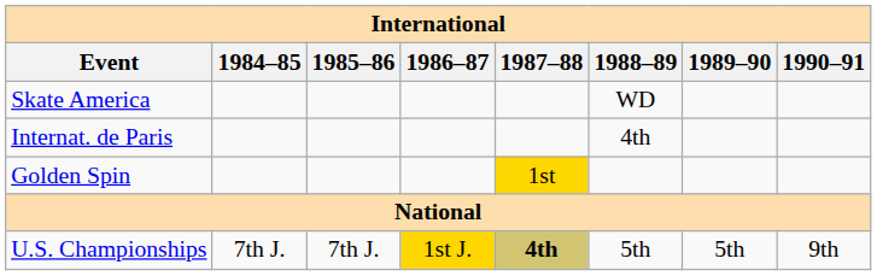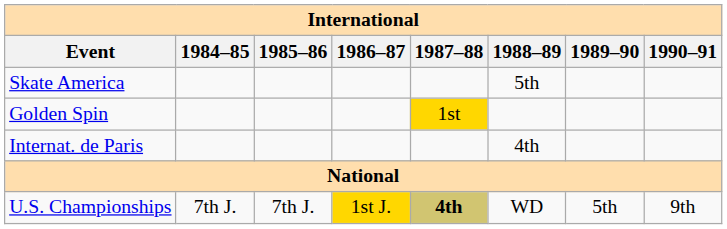Skate America | 1988–89: WD -> 5th
rows swapped: Internat. de Paris <-> Golden Spin
U.S. Championships | 1988–89: 5th -> WD
